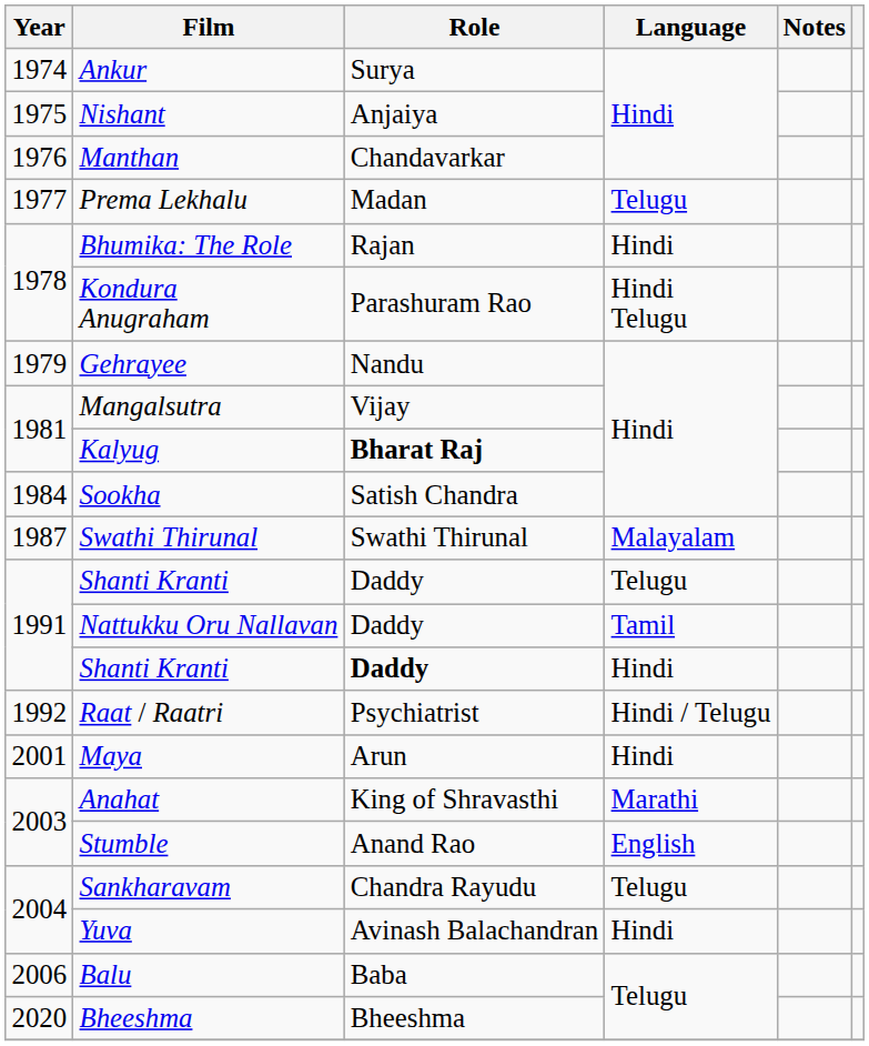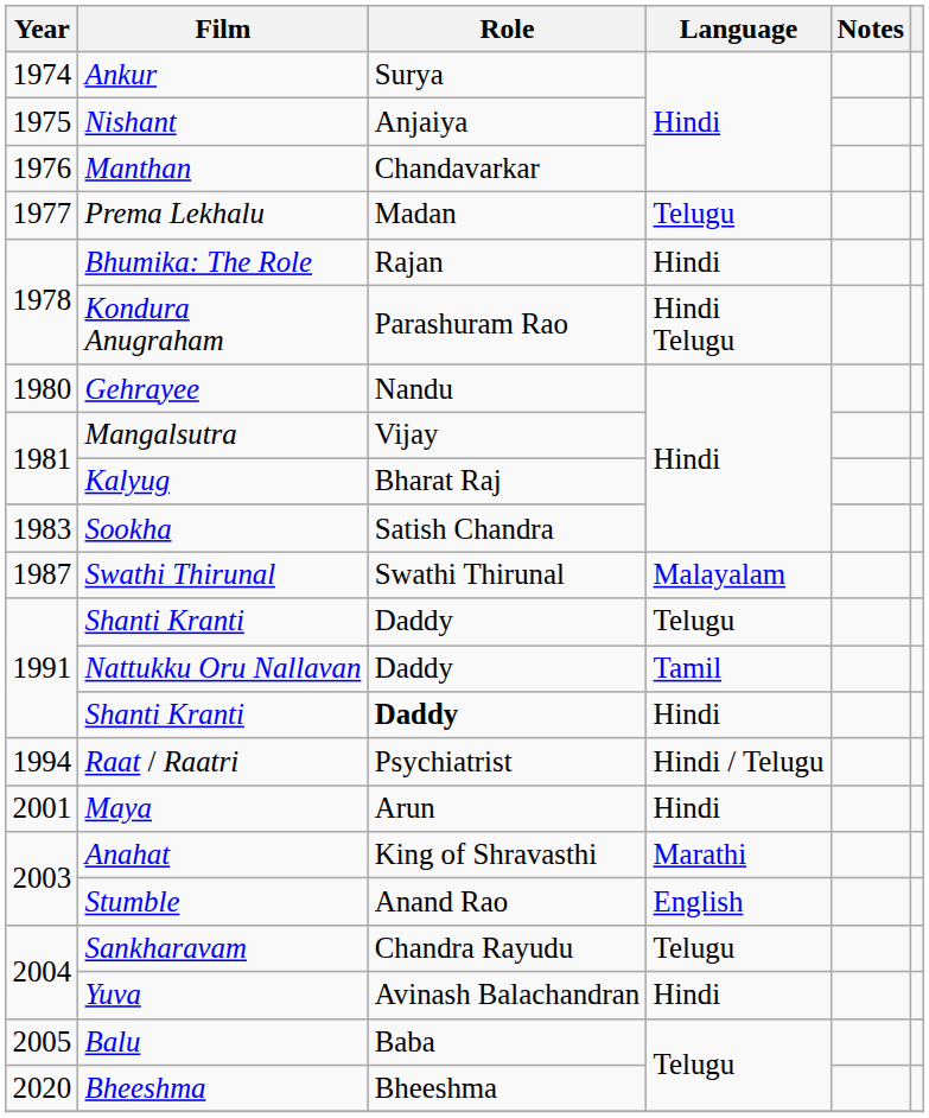Gehrayee | Year: 1979 -> 1980
Kalyug | Role: bold -> normal
Sookha | Year: 1984 -> 1983
Raat / Raatri | Year: 1992 -> 1994
Balu | Year: 2006 -> 2005
